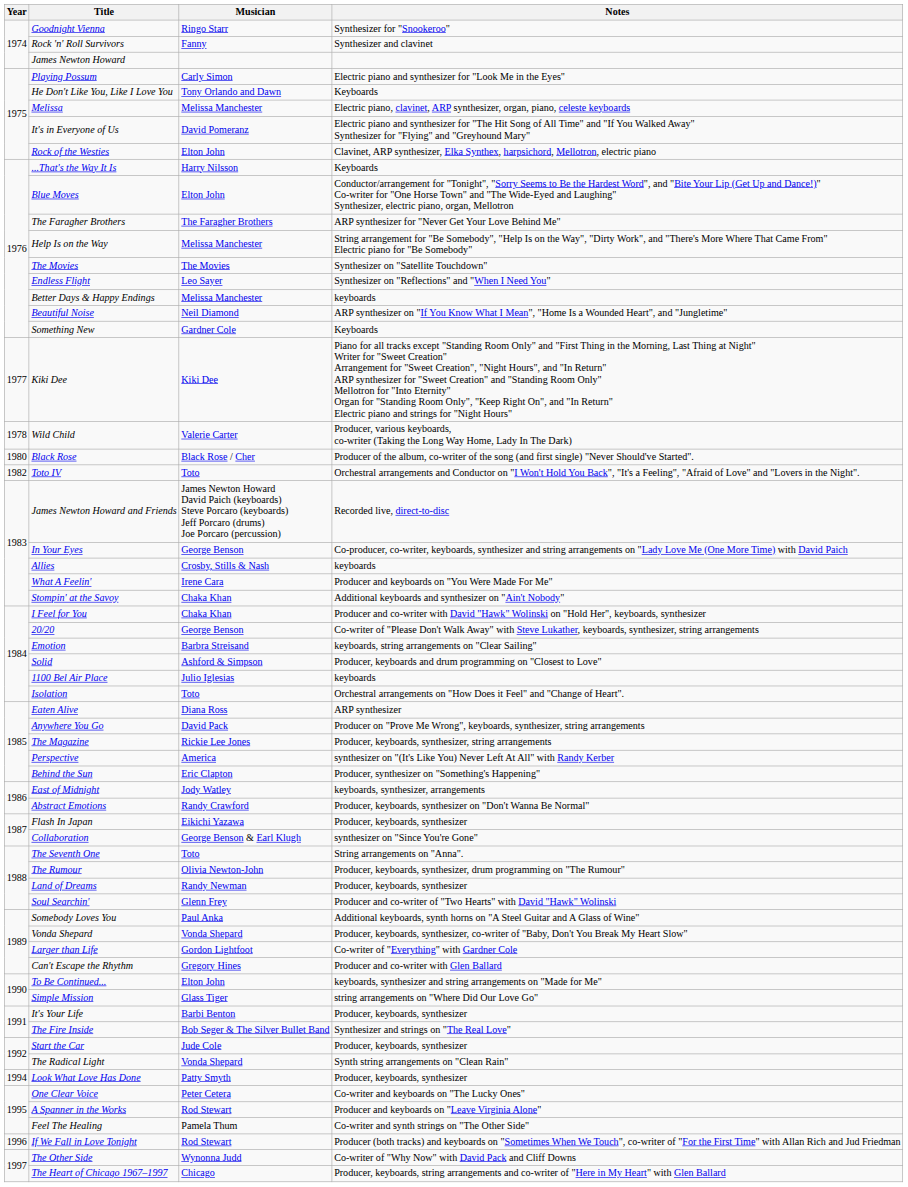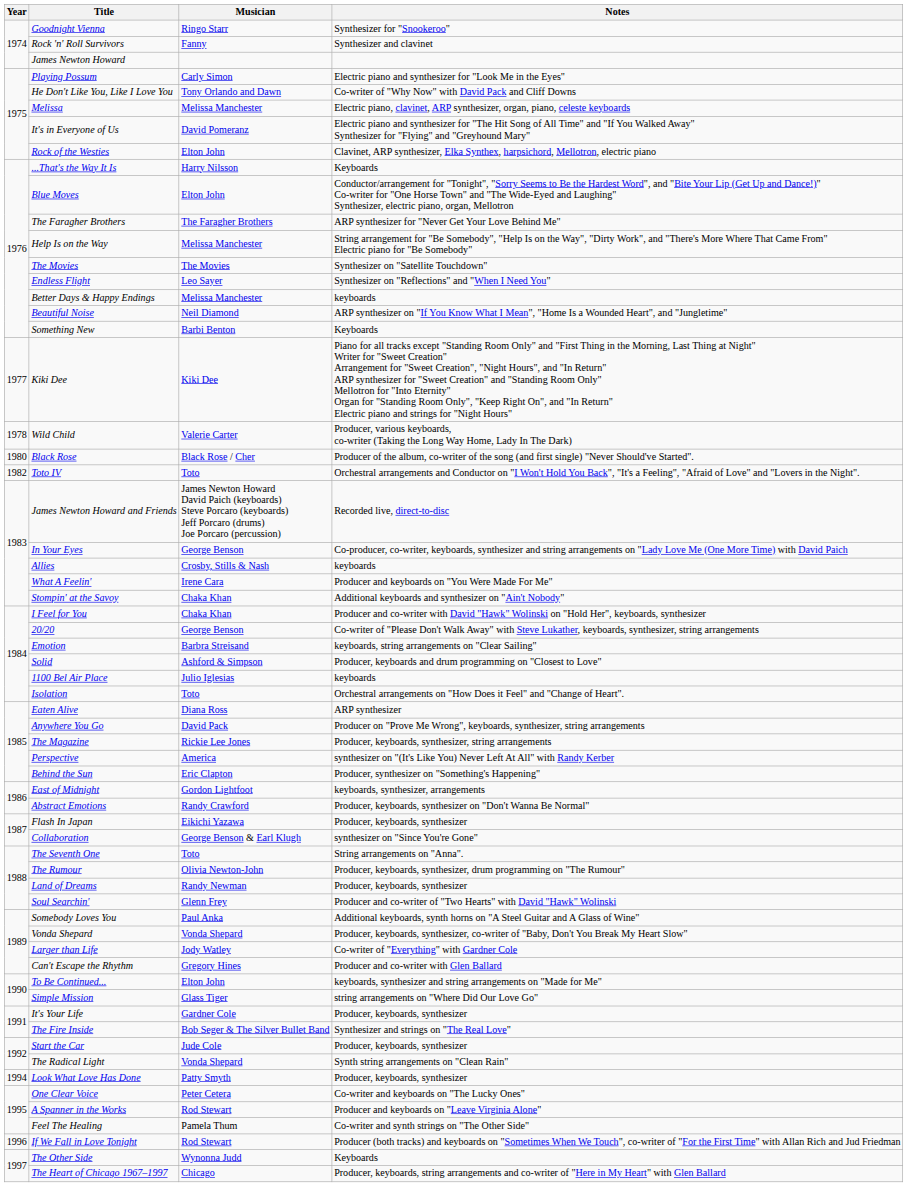He Don't Like You, Like I Love You | Notes: Keyboards -> Co-writer of "Why Now" with David Pack and Cliff Downs
Something New | Musician: Gardner Cole -> Barbi Benton
East of Midnight | Musician: Jody Watley -> Gordon Lightfoot
Larger than Life | Musician: Gordon Lightfoot -> Jody Watley
It's Your Life | Musician: Barbi Benton -> Gardner Cole
The Other Side | Notes: Co-writer of "Why Now" with David Pack and Cliff Downs -> Keyboards
